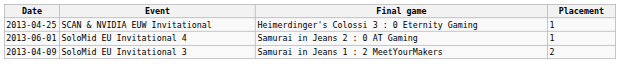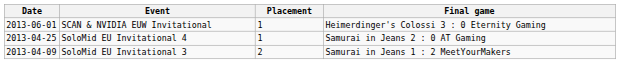columns swapped: Placement <-> Final game
SCAN & NVIDIA EUW Invitational | Date: 2013-04-25 -> 2013-06-01
SoloMid EU Invitational 4 | Date: 2013-06-01 -> 2013-04-25
